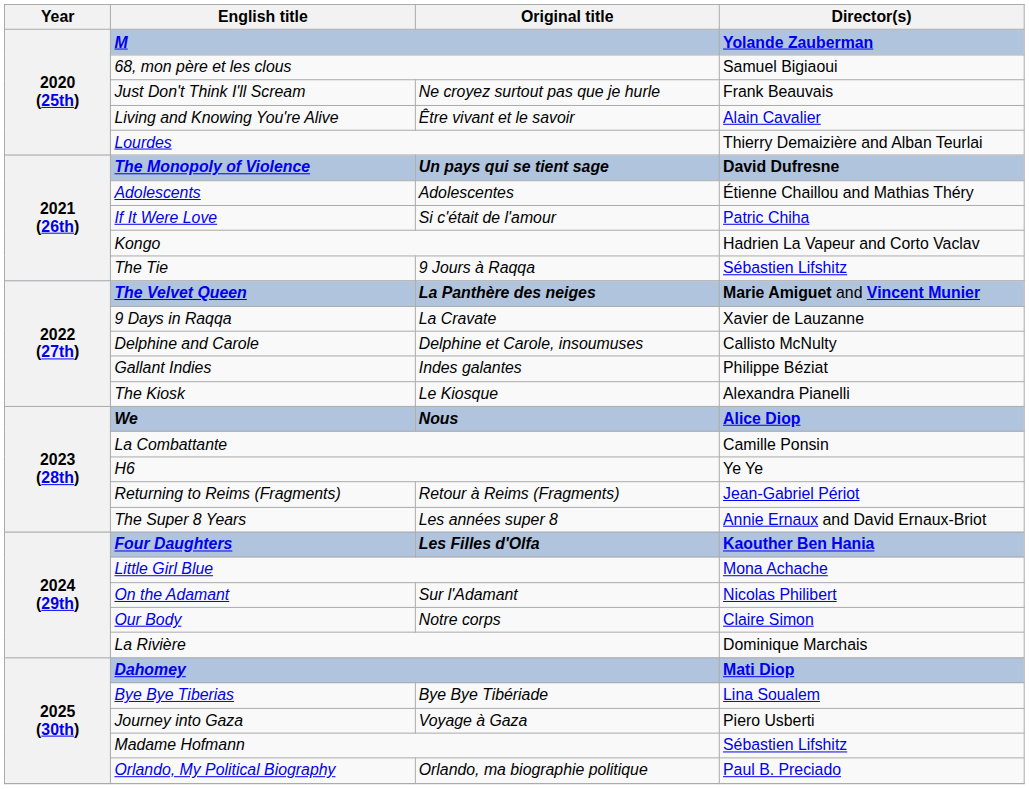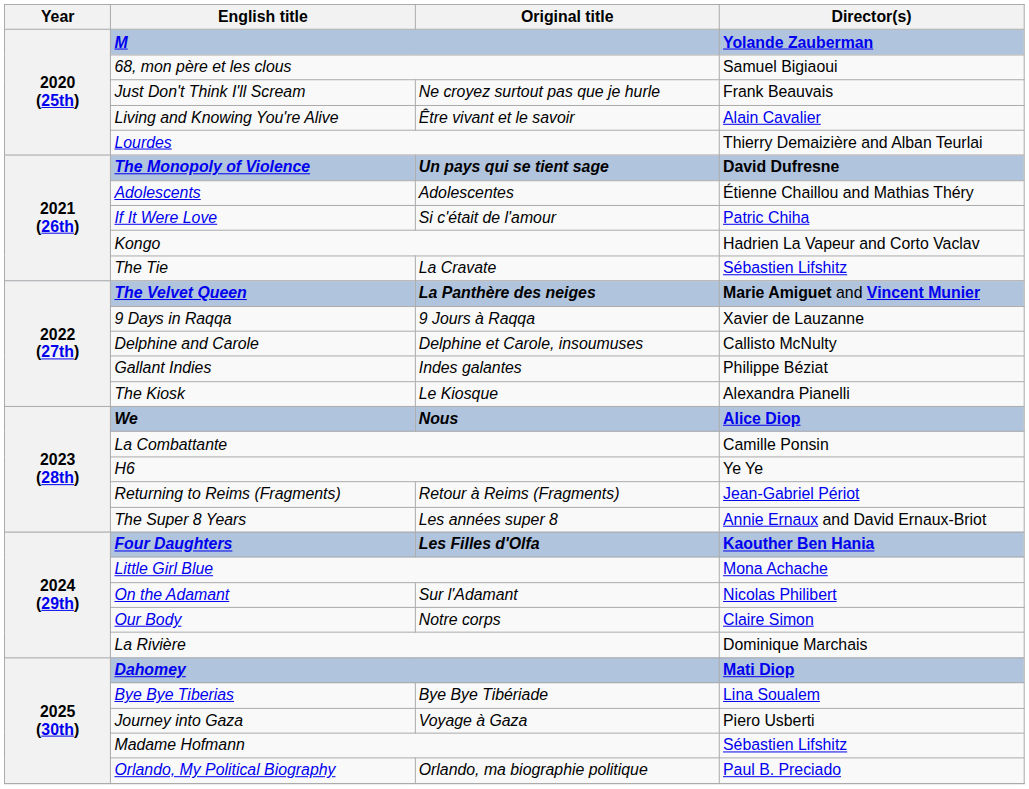The Tie | Original title: 9 Jours à Raqqa -> La Cravate
9 Days in Raqqa | Original title: La Cravate -> 9 Jours à Raqqa
